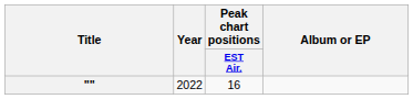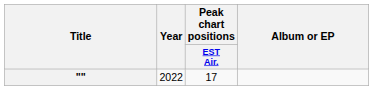"" | Peak chart positions / EST Air.: 16 -> 17
